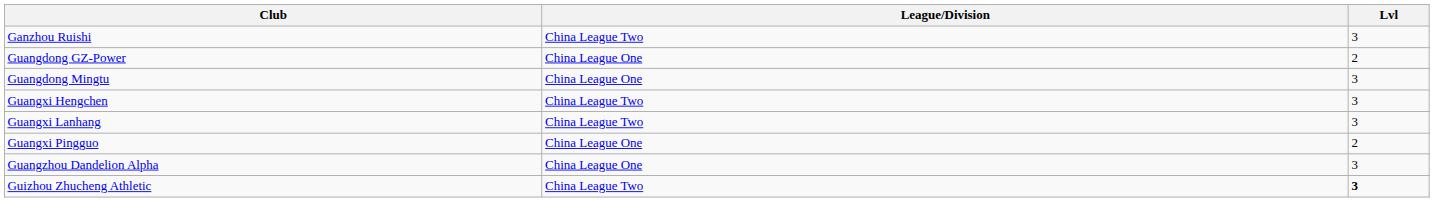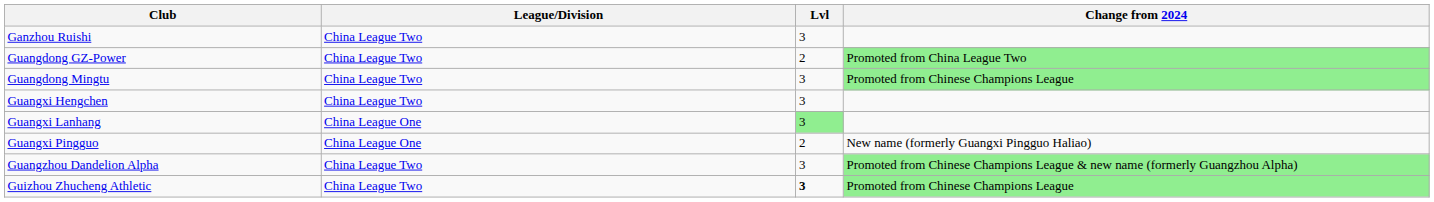+ column: Change from 2024 | Promoted from China League Two | Promoted from Chinese Champions League | New name (formerly Guangxi Pingguo Haliao) | Promoted from Chinese Champions League & new name (formerly Guangzhou Alpha) | Promoted from Chinese Champions League
Guangdong GZ-Power | League/Division: China League One -> China League Two
Guangdong Mingtu | League/Division: China League One -> China League Two
Guangxi Lanhang | League/Division: China League Two -> China League One
Guangxi Lanhang | Lvl: no background -> lightgreen background
Guangzhou Dandelion Alpha | League/Division: China League One -> China League Two
